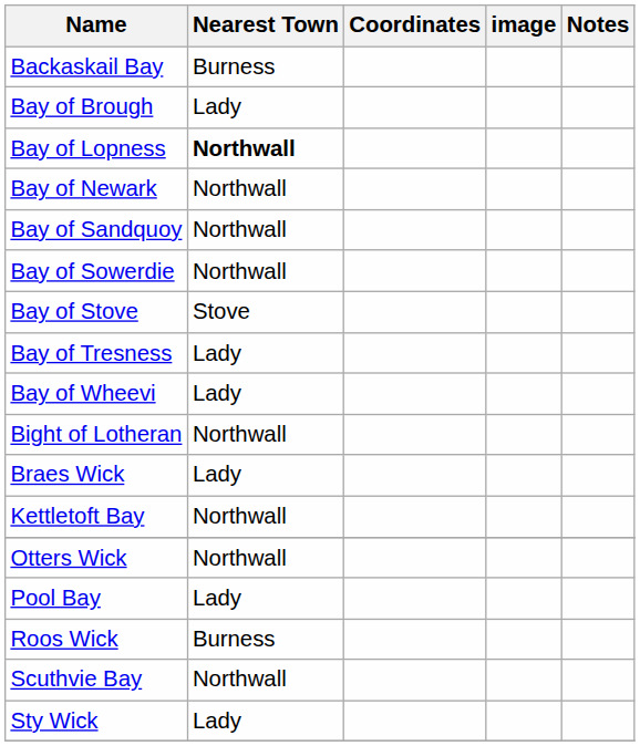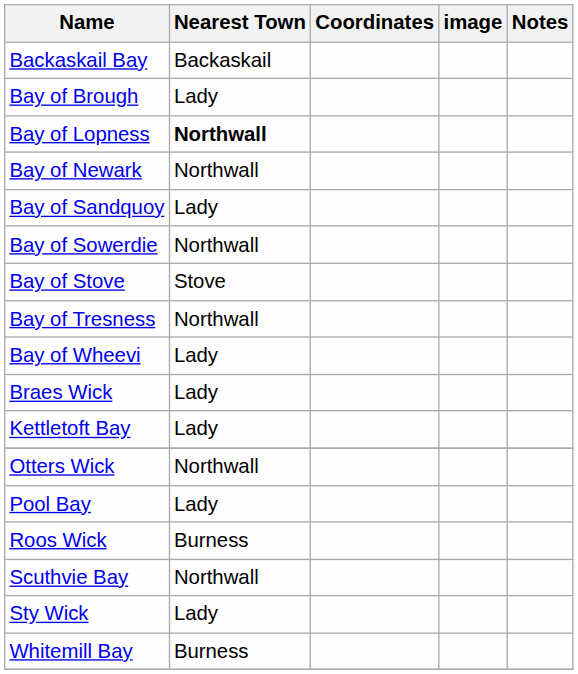Backaskail Bay | Nearest Town: Burness -> Backaskail
Bay of Sandquoy | Nearest Town: Northwall -> Lady
Bay of Tresness | Nearest Town: Lady -> Northwall
- row: Bight of Lotheran | Northwall
Kettletoft Bay | Nearest Town: Northwall -> Lady
+ row: Whitemill Bay | Burness
